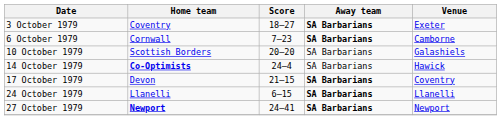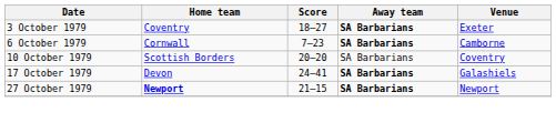10 October 1979 | Venue: Galashiels -> Coventry
- row: 14 October 1979 | Co-Optimists | 24–4 | SA Barbarians | Hawick
17 October 1979 | Score: 21–15 -> 24–41
17 October 1979 | Venue: Coventry -> Galashiels
- row: 24 October 1979 | Llanelli | 6–15 | SA Barbarians | Llanelli
27 October 1979 | Score: 24–41 -> 21–15
